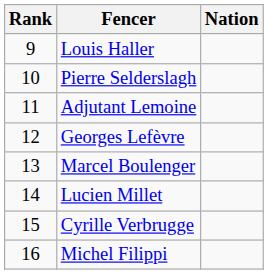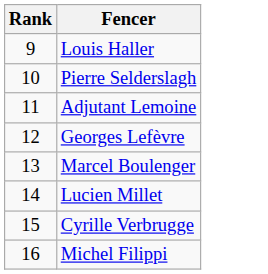- column: Nation
